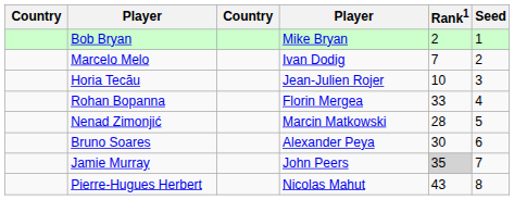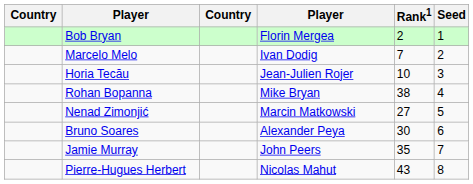Bob Bryan | column 4: Mike Bryan -> Florin Mergea
Rohan Bopanna | column 4: Florin Mergea -> Mike Bryan
Rohan Bopanna | Rank1: 33 -> 38
Nenad Zimonjić | Rank1: 28 -> 27
Jamie Murray | Rank1: lightgrey background -> no background
